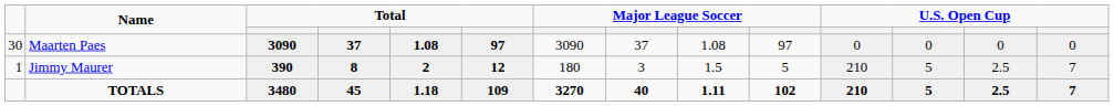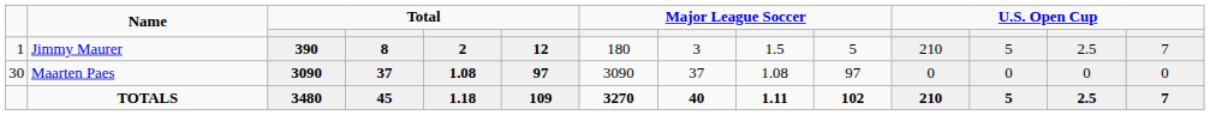rows swapped: Maarten Paes <-> Jimmy Maurer
